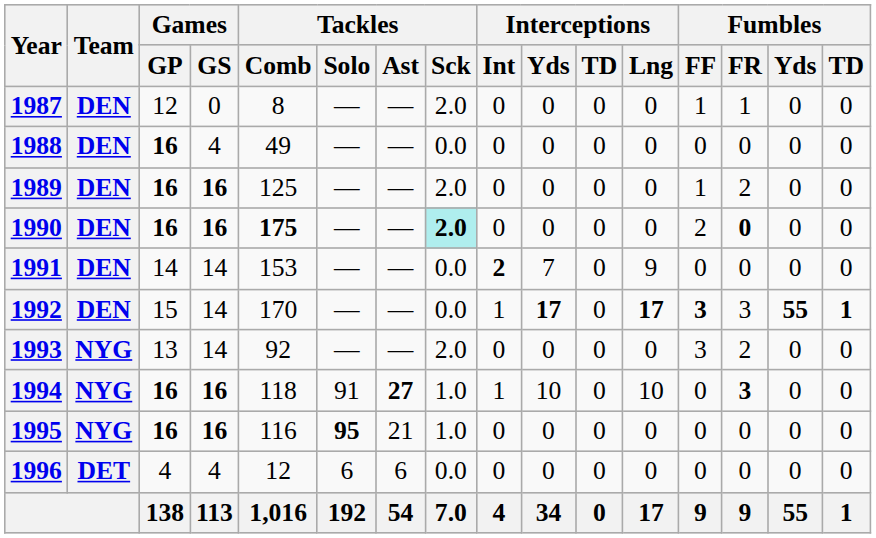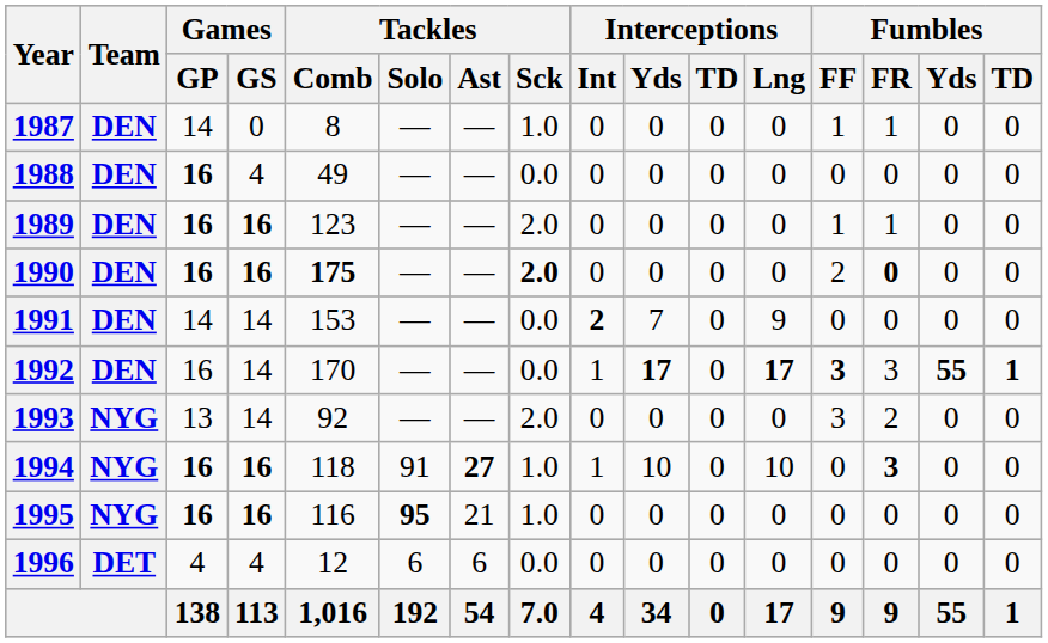1987 | Games / GP: 12 -> 14
1987 | Tackles / Sck: 2.0 -> 1.0
1989 | Tackles / Comb: 125 -> 123
1989 | Fumbles / FR: 2 -> 1
1990 | Tackles / Sck: paleturquoise background -> no background
1992 | Games / GP: 15 -> 16
